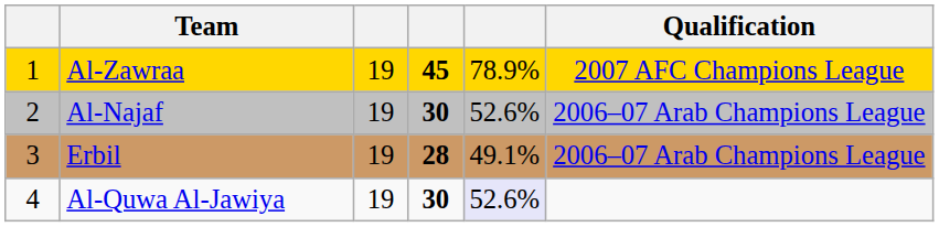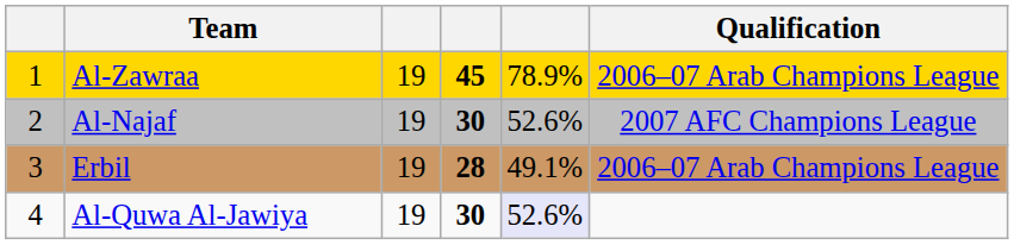Al-Zawraa | Qualification: 2007 AFC Champions League -> 2006–07 Arab Champions League
Al-Najaf | Qualification: 2006–07 Arab Champions League -> 2007 AFC Champions League
